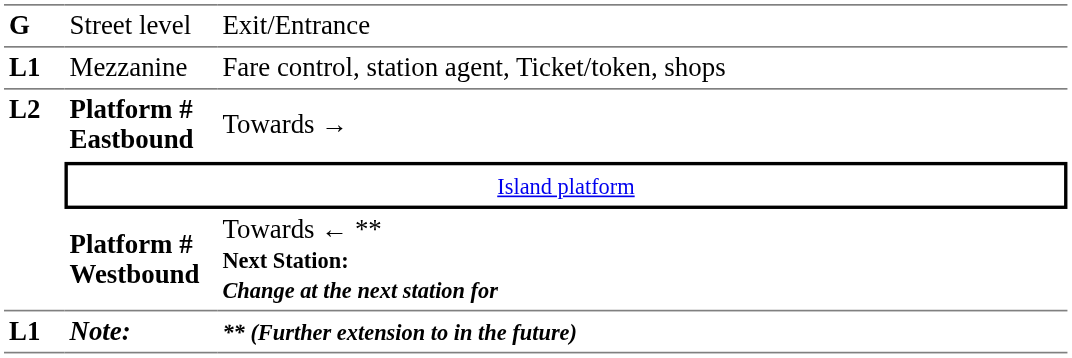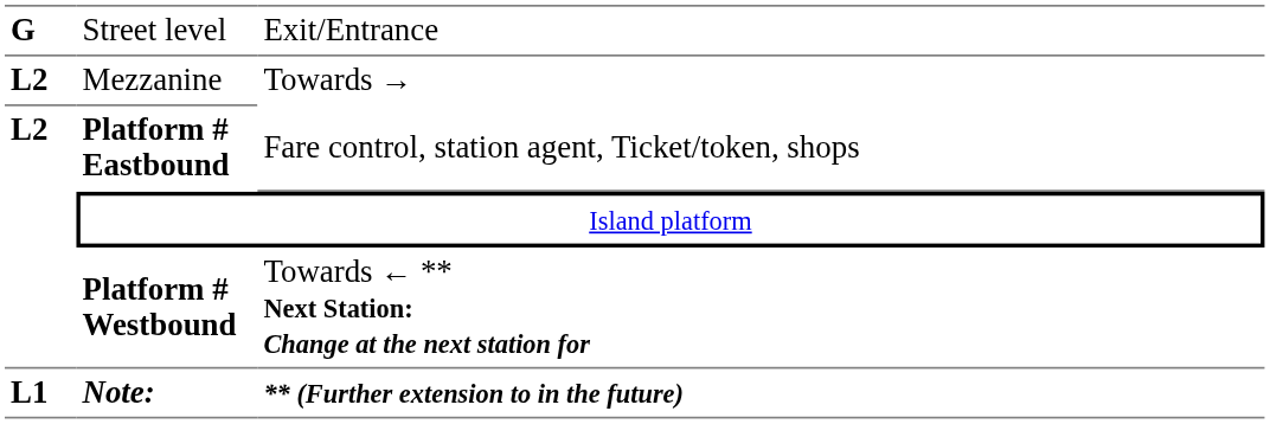Mezzanine | column 1: L1 -> L2
Mezzanine | column 3: Fare control, station agent, Ticket/token, shops -> Towards →
Platform # Eastbound | column 3: Towards → -> Fare control, station agent, Ticket/token, shops
